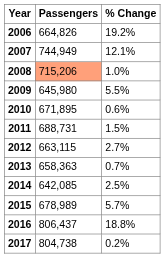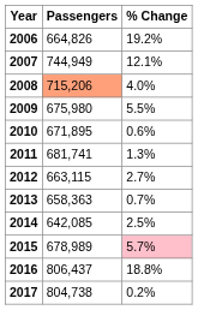2008 | % Change: 1.0% -> 4.0%
2009 | Passengers: 645,980 -> 675,980
2011 | Passengers: 688,731 -> 681,741
2011 | % Change: 1.5% -> 1.3%
2015 | % Change: no background -> pink background
